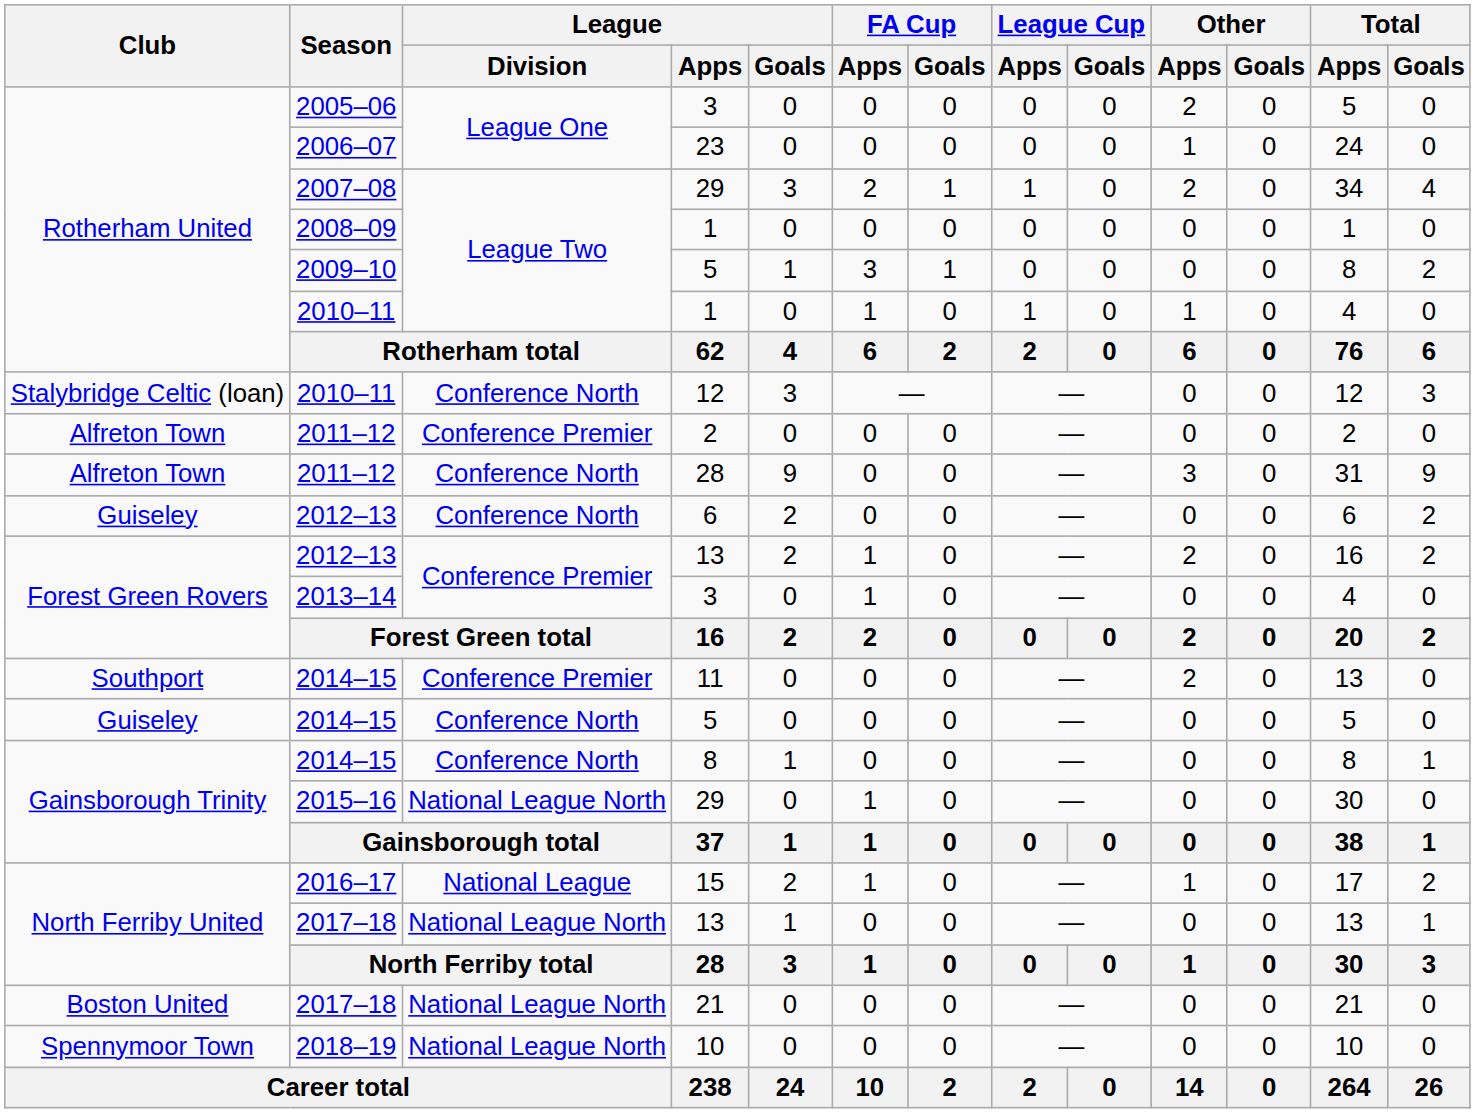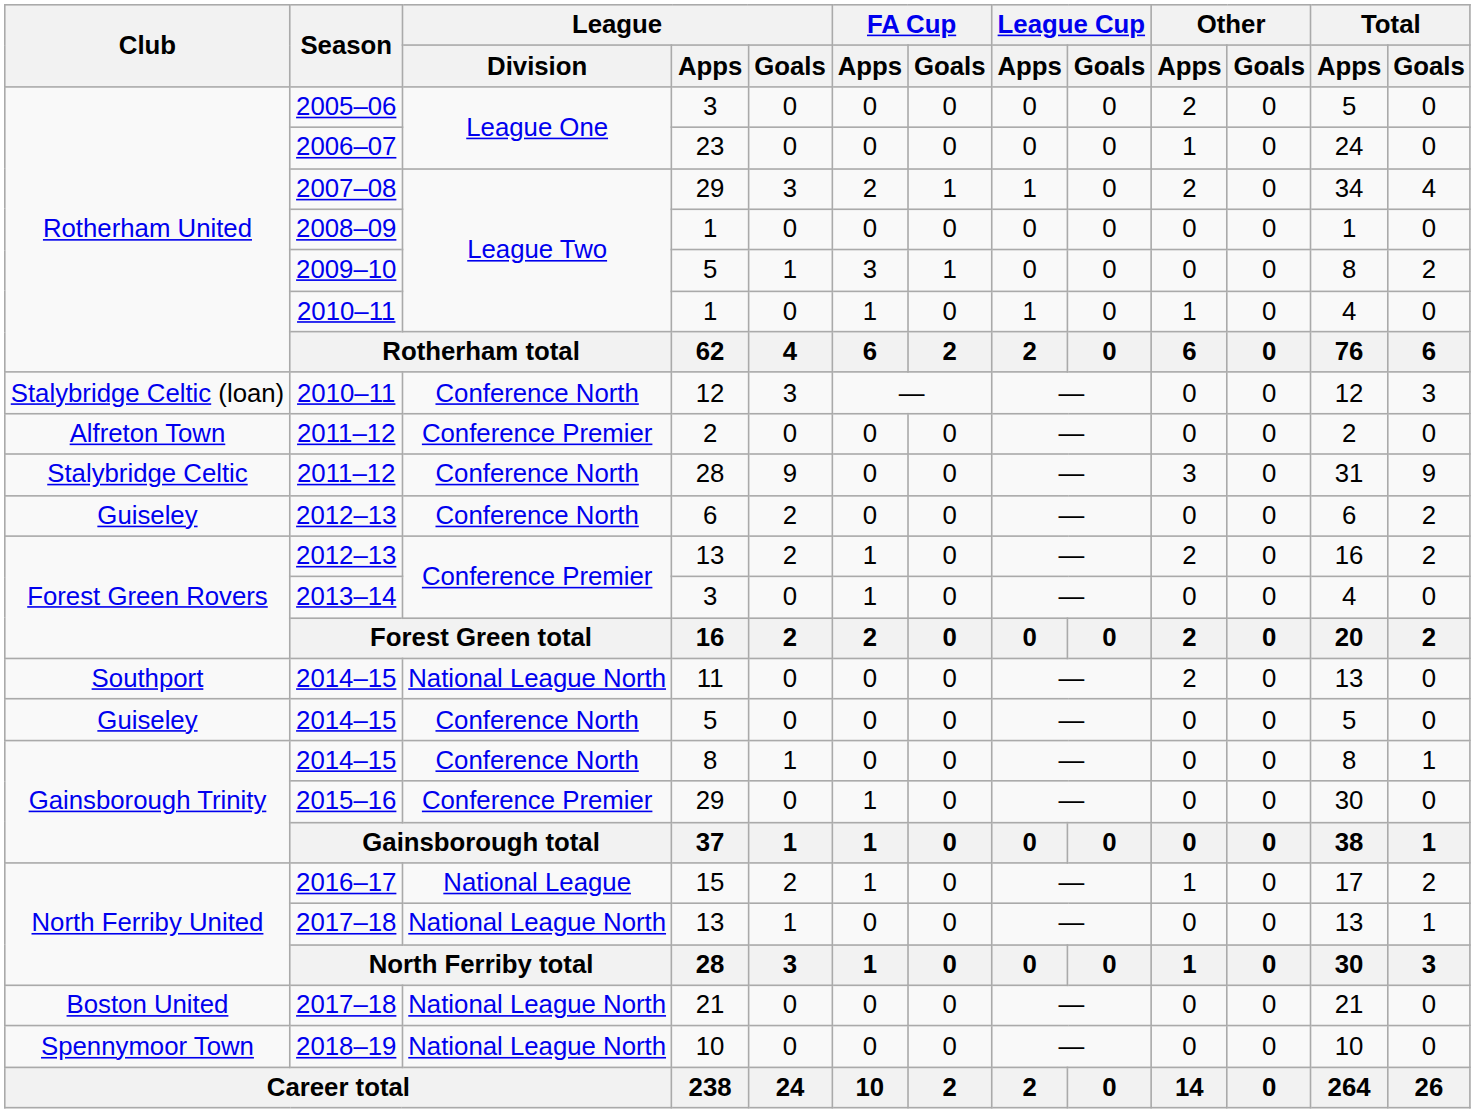2011–12 / 28 | Club: Alfreton Town -> Stalybridge Celtic
11 | League / Division: Conference Premier -> National League North
2015–16 / 29 | League / Division: National League North -> Conference Premier
